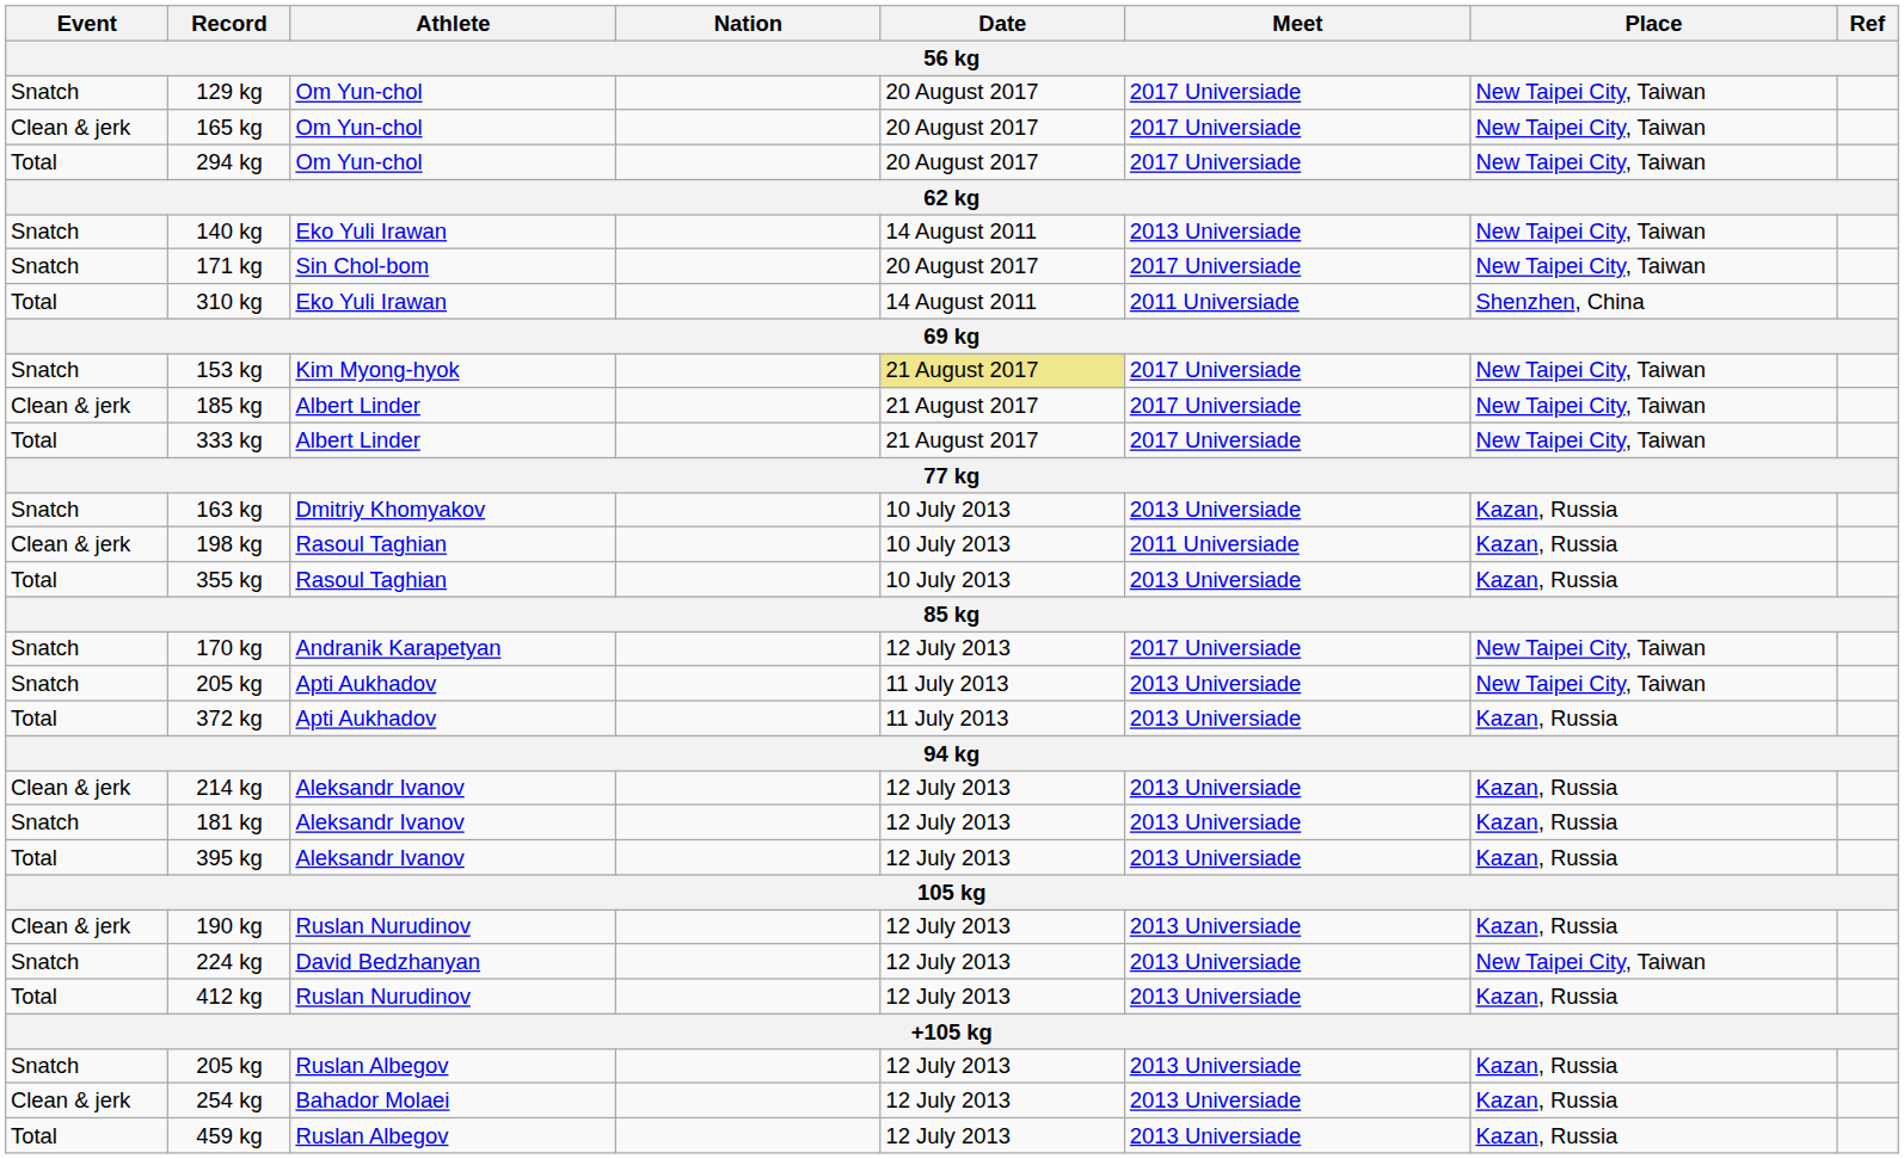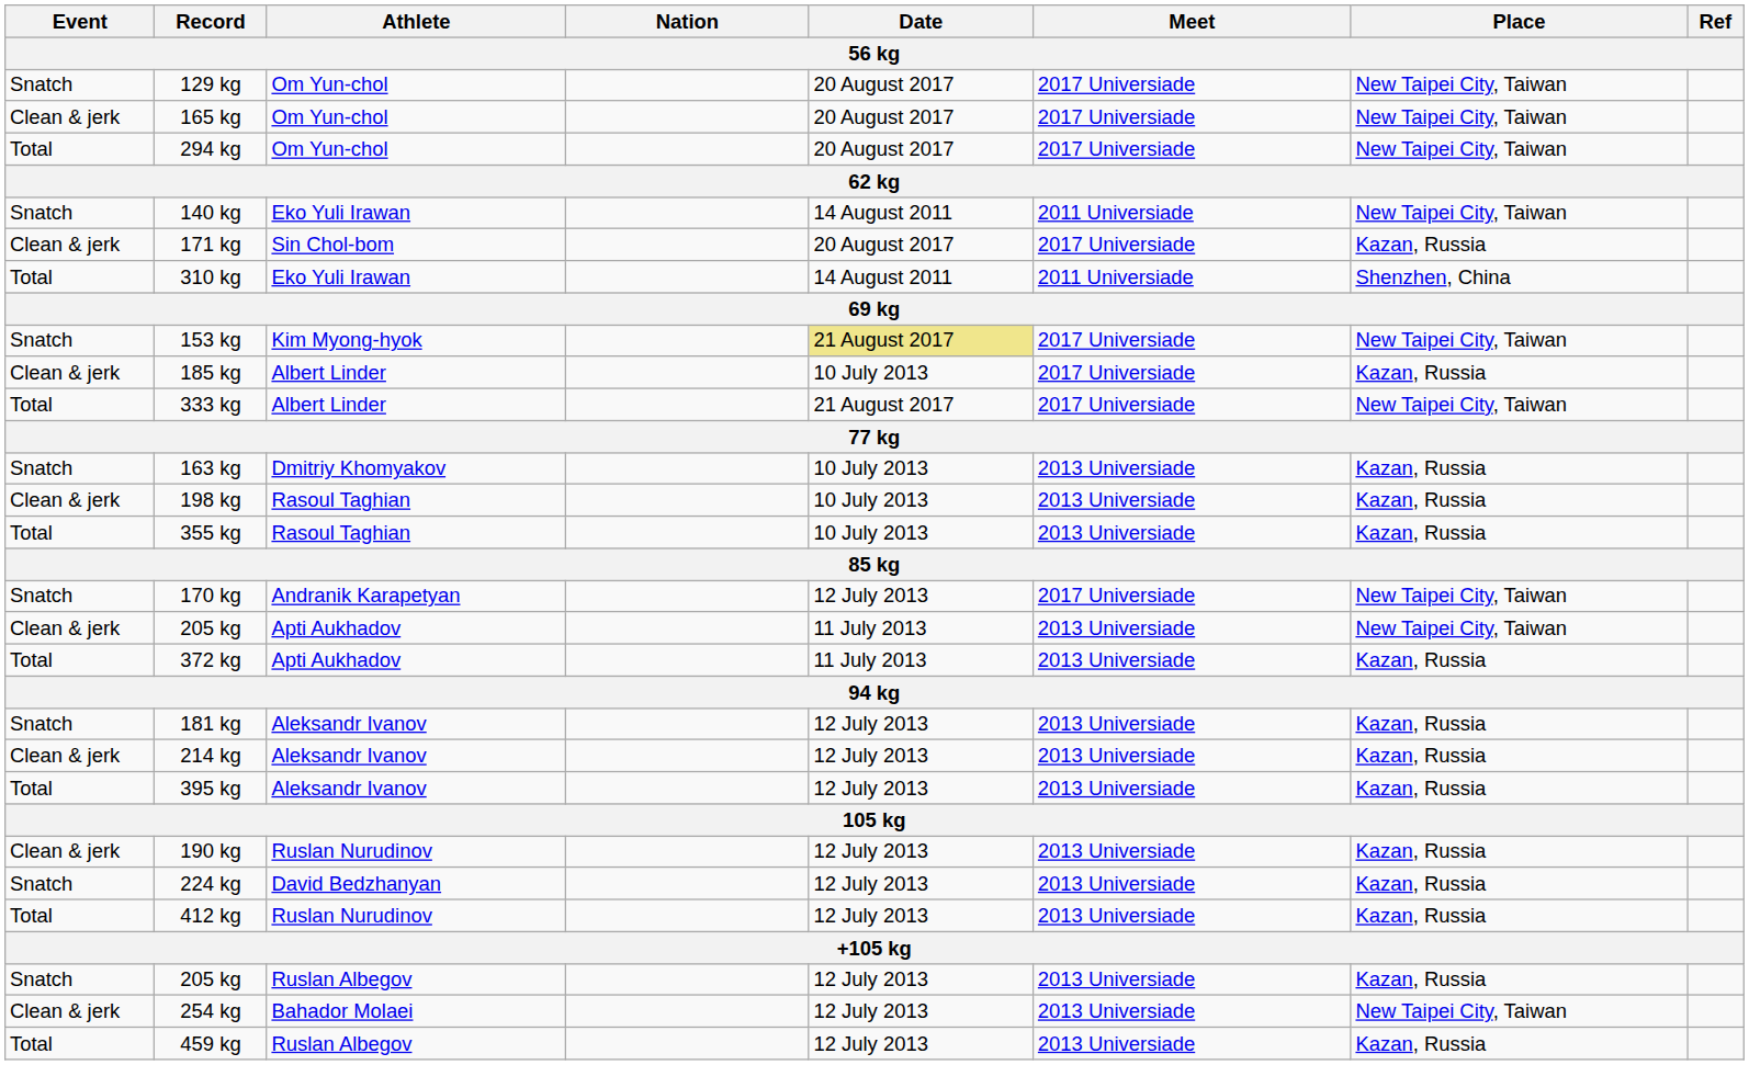140 kg | Meet: 2013 Universiade -> 2011 Universiade
171 kg | Event: Snatch -> Clean & jerk
171 kg | Place: New Taipei City, Taiwan -> Kazan, Russia
185 kg | Date: 21 August 2017 -> 10 July 2013
185 kg | Place: New Taipei City, Taiwan -> Kazan, Russia
198 kg | Meet: 2011 Universiade -> 2013 Universiade
205 kg / Apti Aukhadov | Event: Snatch -> Clean & jerk
rows swapped: 181 kg <-> 214 kg
224 kg | Place: New Taipei City, Taiwan -> Kazan, Russia
254 kg | Place: Kazan, Russia -> New Taipei City, Taiwan
